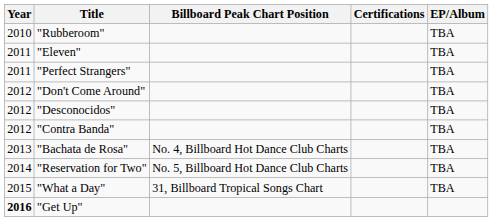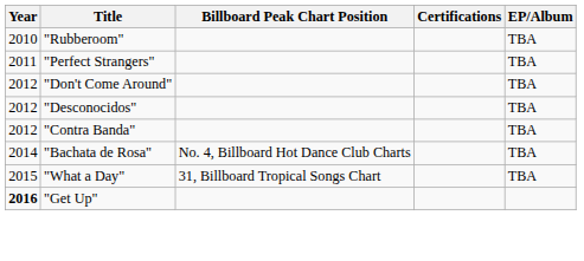- row: 2011 | "Eleven" | TBA
"Bachata de Rosa" | Year: 2013 -> 2014
- row: 2014 | "Reservation for Two" | No. 5, Billboard Hot Dance Club Charts | TBA
